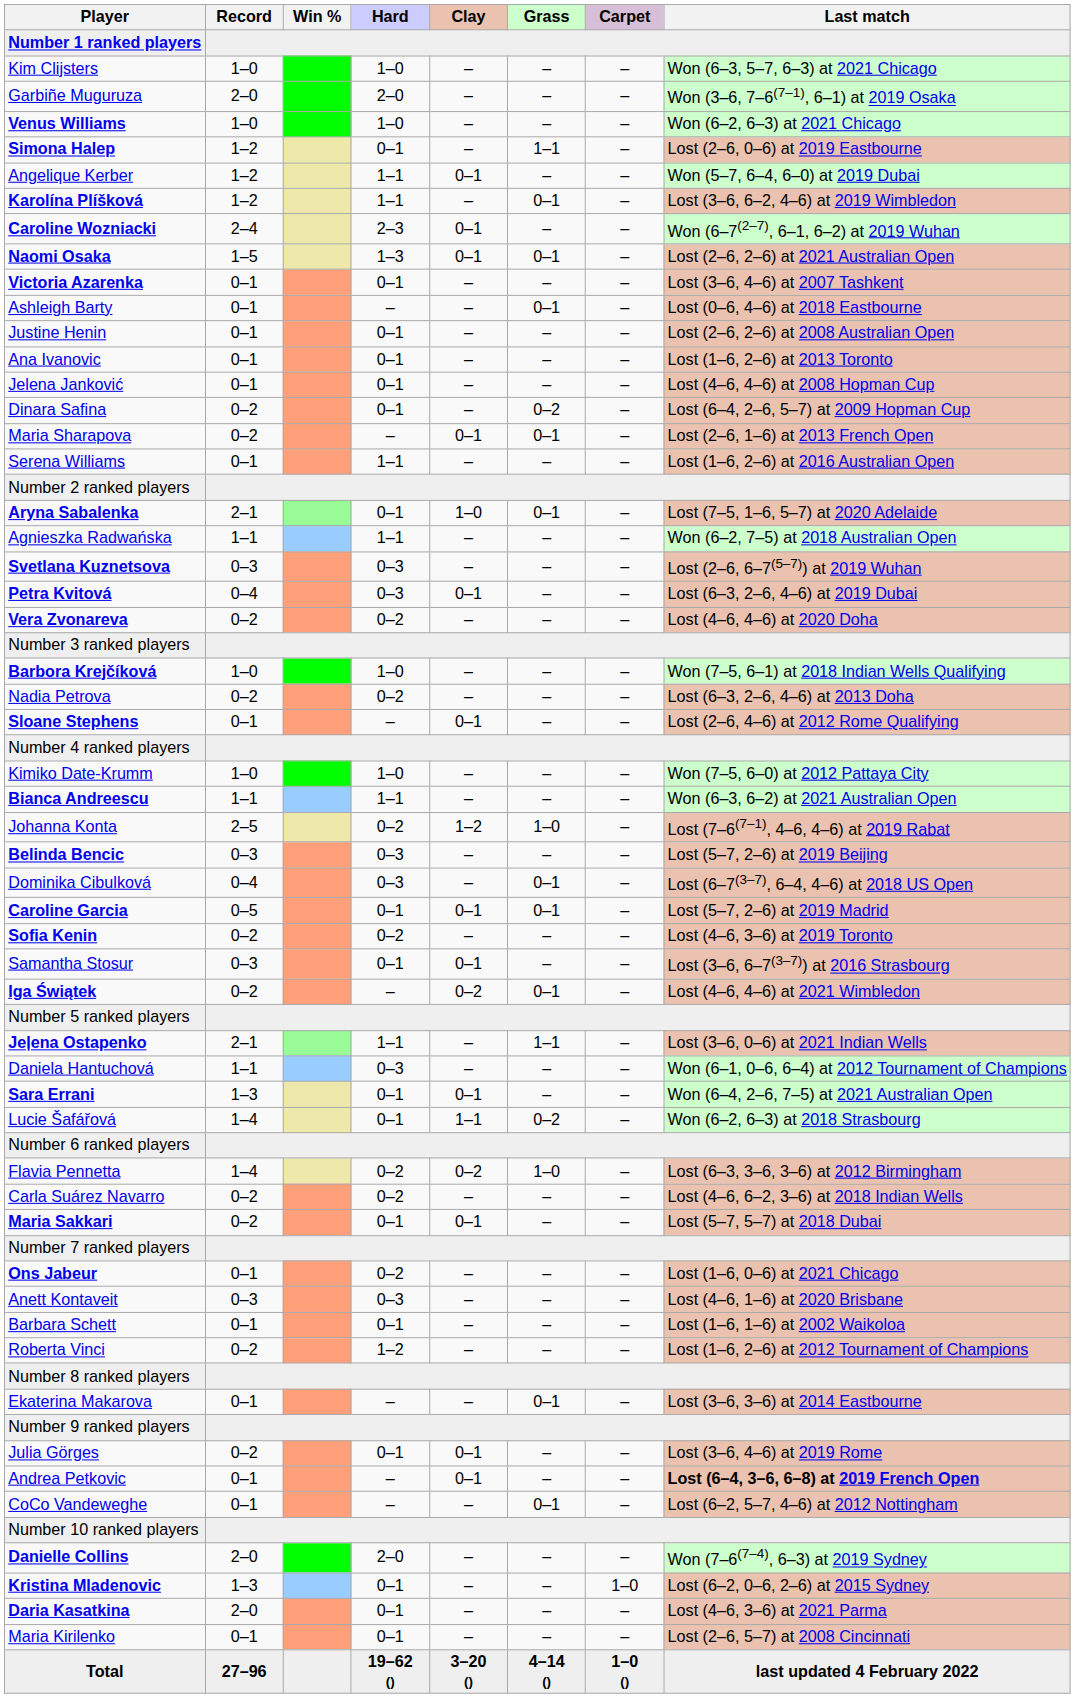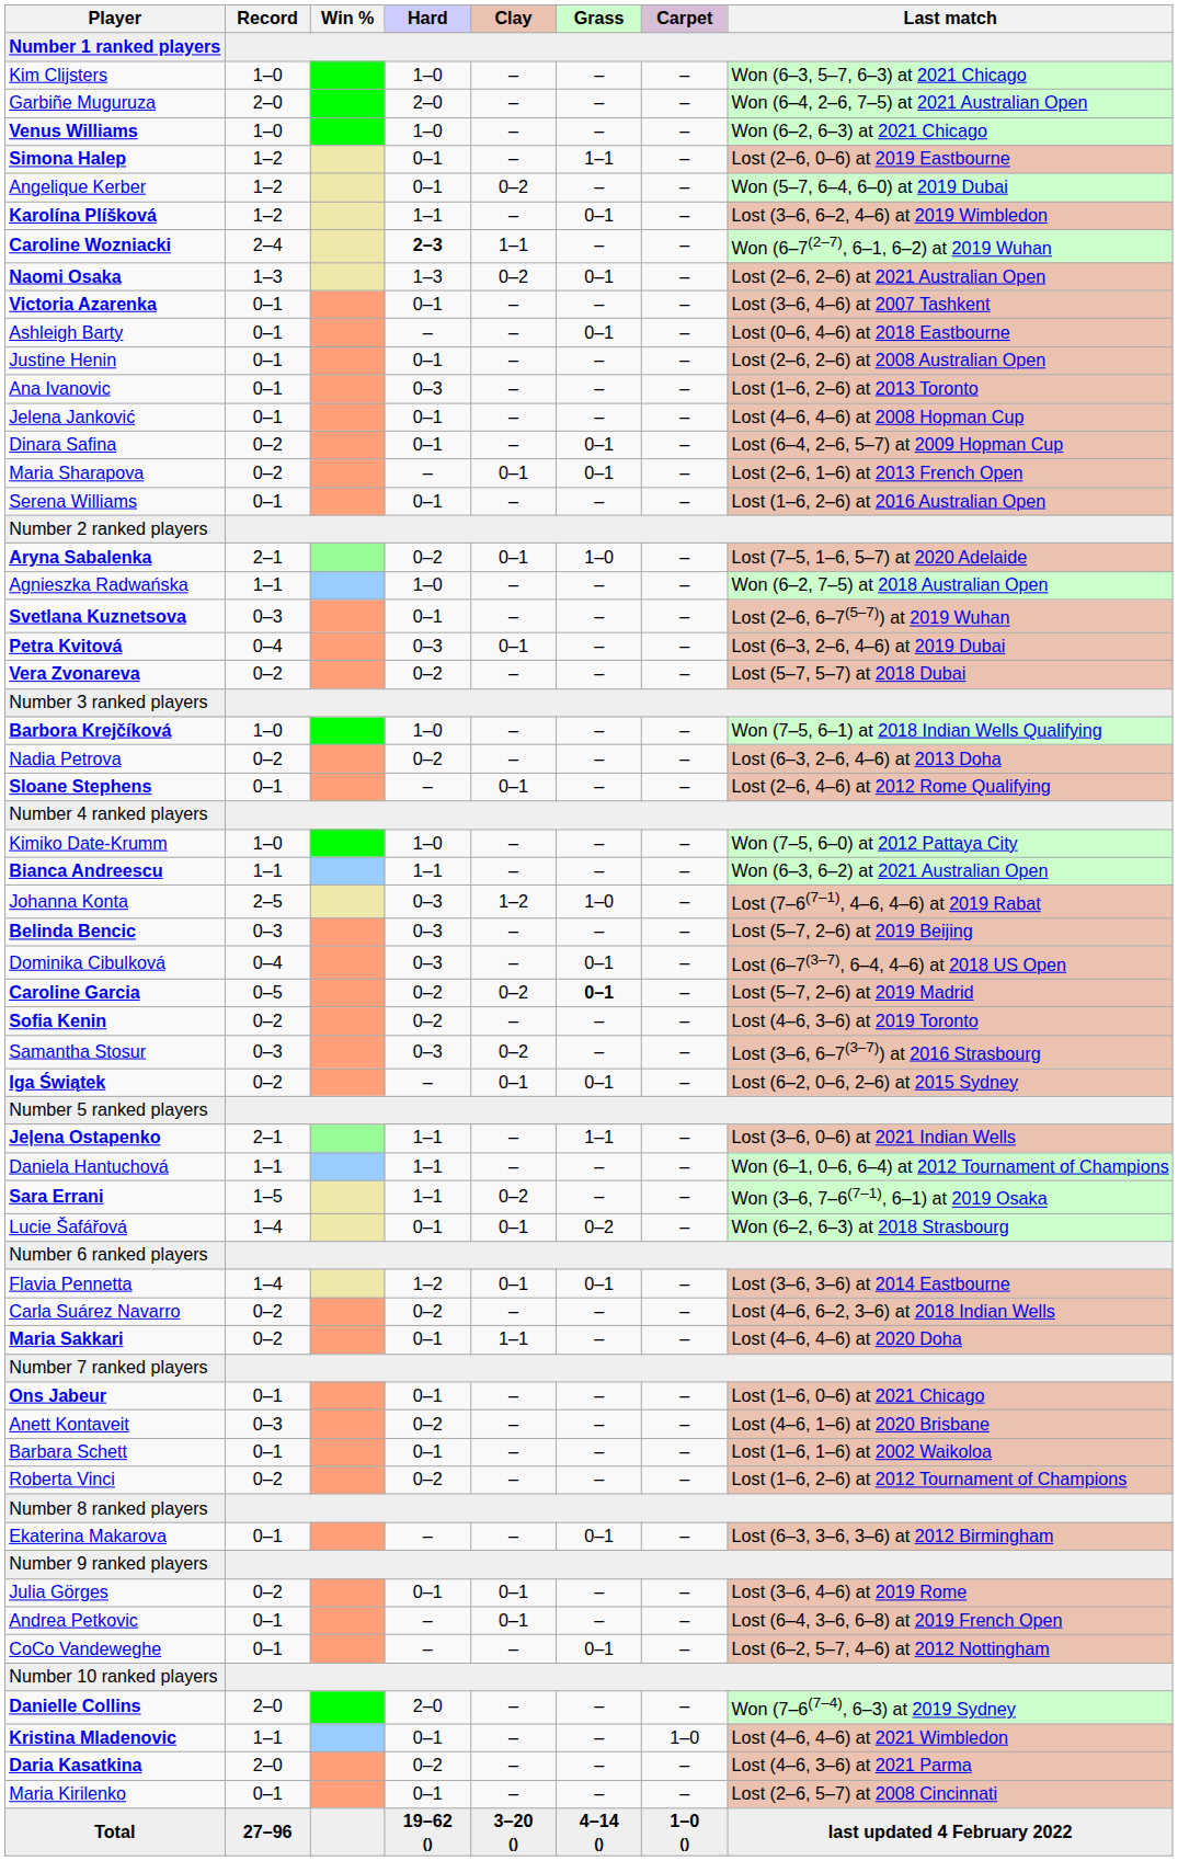Garbiñe Muguruza | Last match: Won (3–6, 7–6(7–1), 6–1) at 2019 Osaka -> Won (6–4, 2–6, 7–5) at 2021 Australian Open
Angelique Kerber | Hard: 1–1 -> 0–1
Angelique Kerber | Clay: 0–1 -> 0–2
Caroline Wozniacki | Hard: normal -> bold
Caroline Wozniacki | Clay: 0–1 -> 1–1
Naomi Osaka | Record: 1–5 -> 1–3
Naomi Osaka | Clay: 0–1 -> 0–2
Ana Ivanovic | Hard: 0–1 -> 0–3
Dinara Safina | Grass: 0–2 -> 0–1
Serena Williams | Hard: 1–1 -> 0–1
Aryna Sabalenka | Hard: 0–1 -> 0–2
Aryna Sabalenka | Clay: 1–0 -> 0–1
Aryna Sabalenka | Grass: 0–1 -> 1–0
Agnieszka Radwańska | Hard: 1–1 -> 1–0
Svetlana Kuznetsova | Hard: 0–3 -> 0–1
Vera Zvonareva | Last match: Lost (4–6, 4–6) at 2020 Doha -> Lost (5–7, 5–7) at 2018 Dubai
Johanna Konta | Hard: 0–2 -> 0–3
Caroline Garcia | Hard: 0–1 -> 0–2
Caroline Garcia | Clay: 0–1 -> 0–2
Caroline Garcia | Grass: normal -> bold
Samantha Stosur | Hard: 0–1 -> 0–3
Samantha Stosur | Clay: 0–1 -> 0–2
Iga Świątek | Clay: 0–2 -> 0–1
Iga Świątek | Last match: Lost (4–6, 4–6) at 2021 Wimbledon -> Lost (6–2, 0–6, 2–6) at 2015 Sydney
Daniela Hantuchová | Hard: 0–3 -> 1–1
Sara Errani | Record: 1–3 -> 1–5
Sara Errani | Hard: 0–1 -> 1–1
Sara Errani | Clay: 0–1 -> 0–2
Sara Errani | Last match: Won (6–4, 2–6, 7–5) at 2021 Australian Open -> Won (3–6, 7–6(7–1), 6–1) at 2019 Osaka
Lucie Šafářová | Clay: 1–1 -> 0–1
Flavia Pennetta | Hard: 0–2 -> 1–2
Flavia Pennetta | Clay: 0–2 -> 0–1
Flavia Pennetta | Grass: 1–0 -> 0–1
Flavia Pennetta | Last match: Lost (6–3, 3–6, 3–6) at 2012 Birmingham -> Lost (3–6, 3–6) at 2014 Eastbourne
Maria Sakkari | Clay: 0–1 -> 1–1
Maria Sakkari | Last match: Lost (5–7, 5–7) at 2018 Dubai -> Lost (4–6, 4–6) at 2020 Doha
Ons Jabeur | Hard: 0–2 -> 0–1
Anett Kontaveit | Hard: 0–3 -> 0–2
Roberta Vinci | Hard: 1–2 -> 0–2
Ekaterina Makarova | Last match: Lost (3–6, 3–6) at 2014 Eastbourne -> Lost (6–3, 3–6, 3–6) at 2012 Birmingham
Andrea Petkovic | Last match: bold -> normal
Kristina Mladenovic | Record: 1–3 -> 1–1
Kristina Mladenovic | Last match: Lost (6–2, 0–6, 2–6) at 2015 Sydney -> Lost (4–6, 4–6) at 2021 Wimbledon
Daria Kasatkina | Hard: 0–1 -> 0–2
